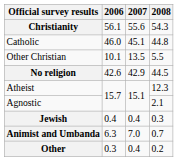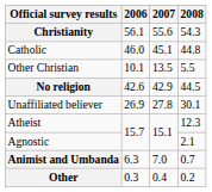+ row: Unaffiliated believer | 26.9 | 27.8 | 30.1
- row: Jewish | 0.4 | 0.4 | 0.3
